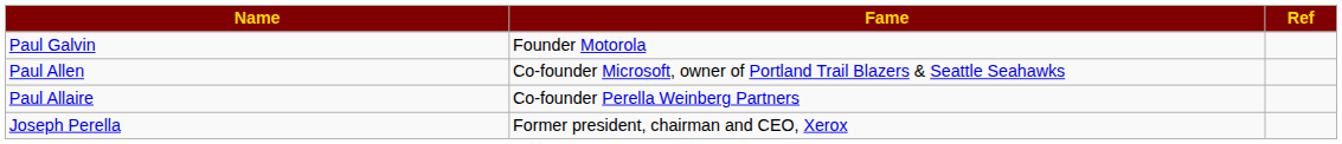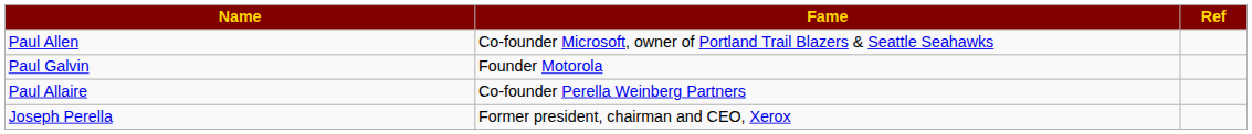rows swapped: Paul Allen <-> Paul Galvin
